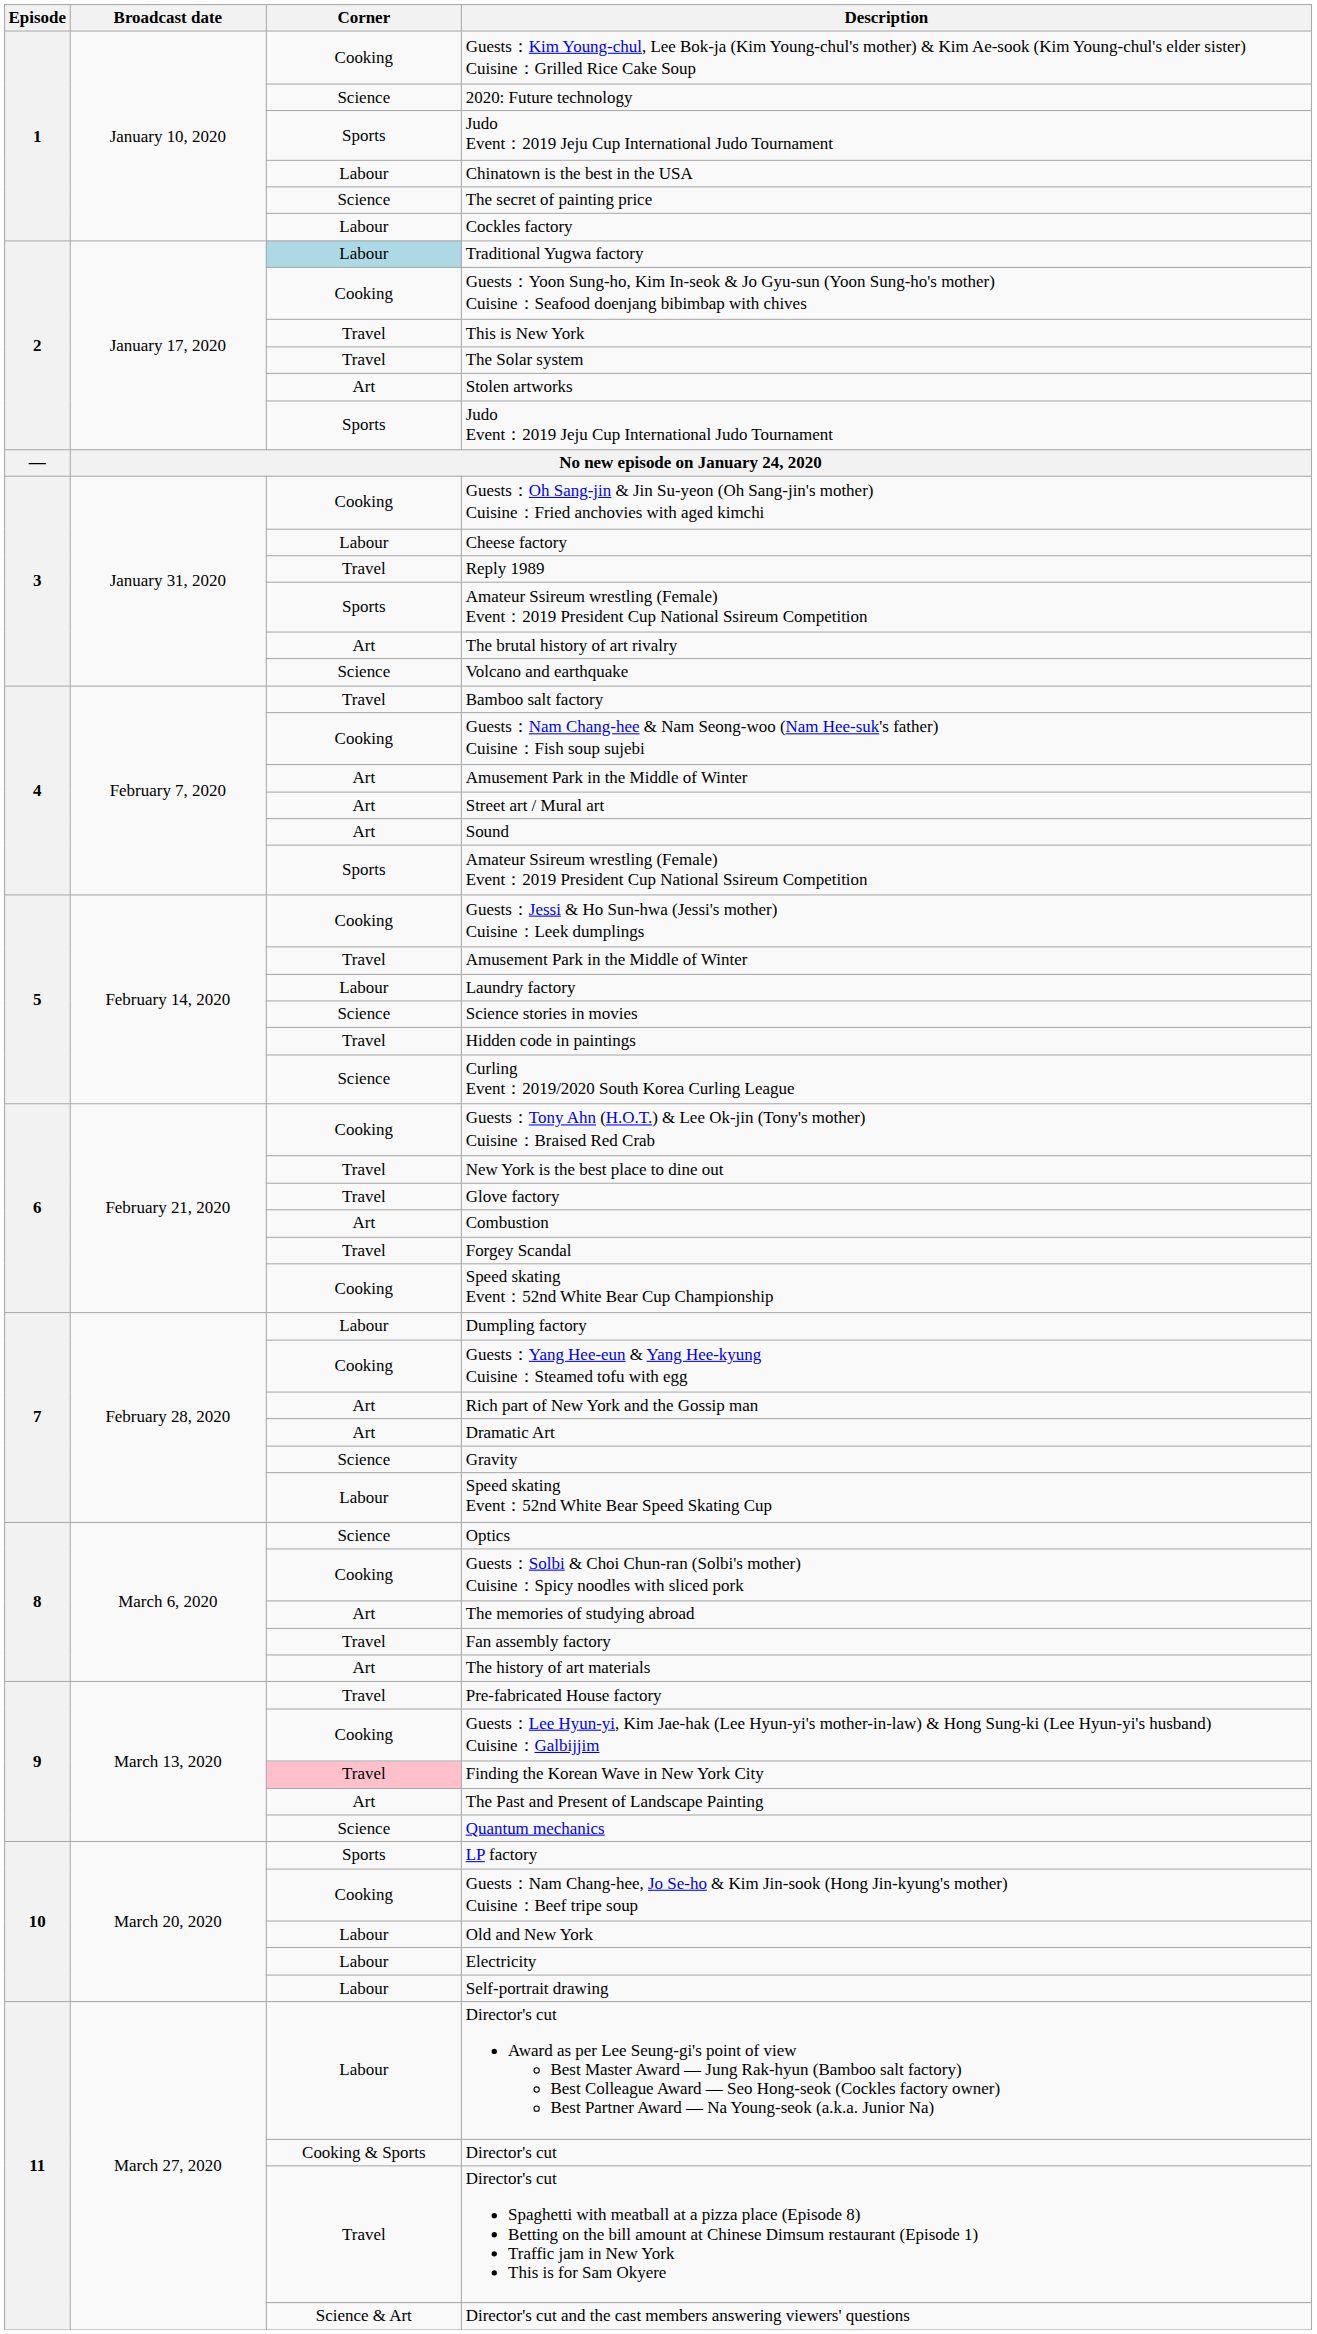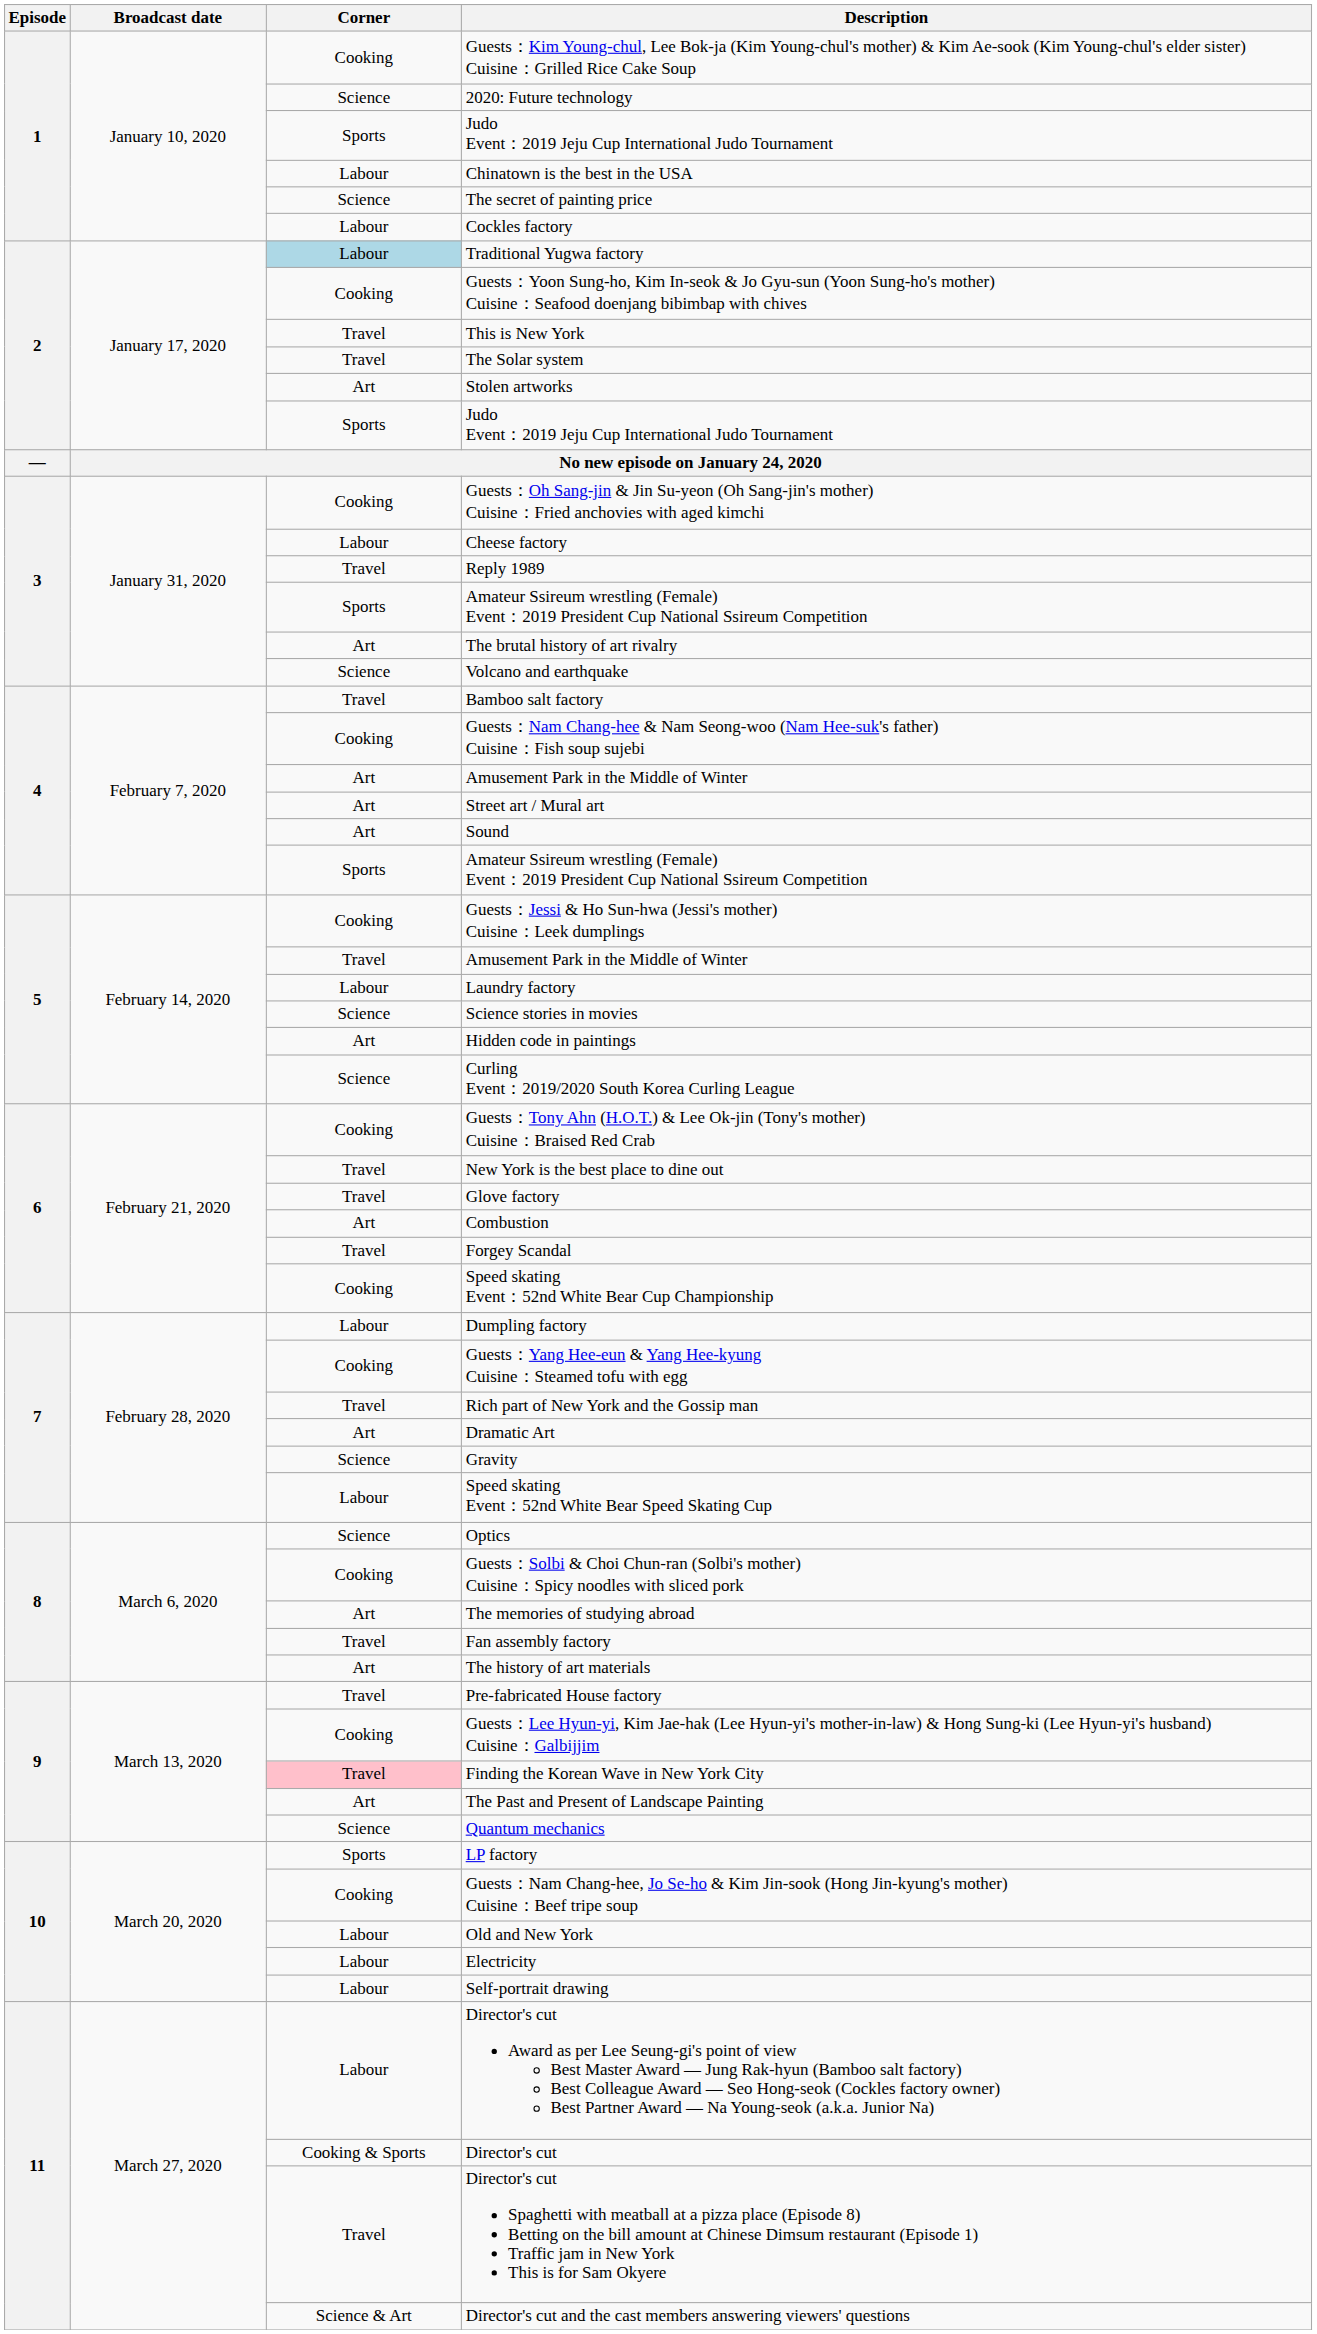Hidden code in paintings | Corner: Travel -> Art
Rich part of New York and the Gossip man | Corner: Art -> Travel
